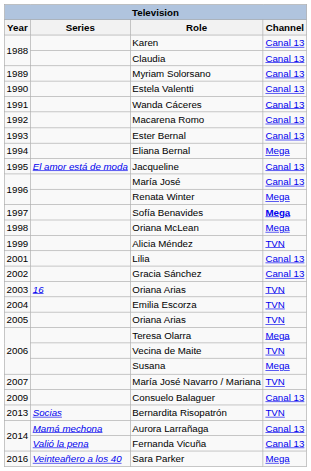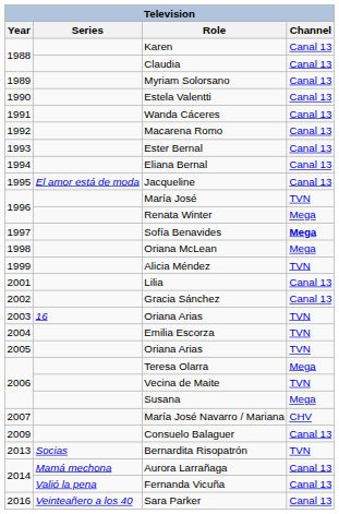Eliana Bernal | Channel: Mega -> Canal 13
María José | Channel: Canal 13 -> TVN
María José Navarro / Mariana | Channel: TVN -> CHV
Sara Parker | Channel: Mega -> Canal 13
